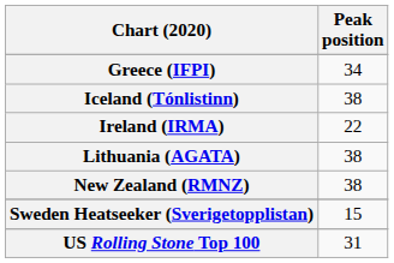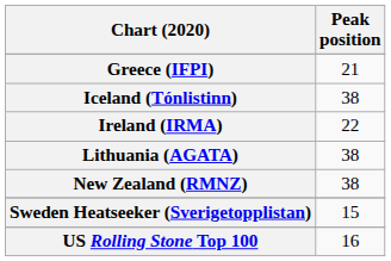Greece (IFPI) | Peak position: 34 -> 21
US Rolling Stone Top 100 | Peak position: 31 -> 16
